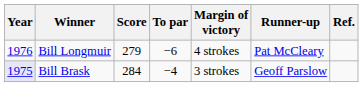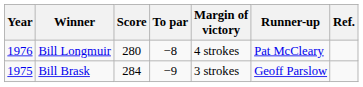Bill Longmuir | Score: 279 -> 280
Bill Longmuir | To par: −6 -> −8
Bill Brask | Year: lavender background -> no background
Bill Brask | To par: −4 -> −9
